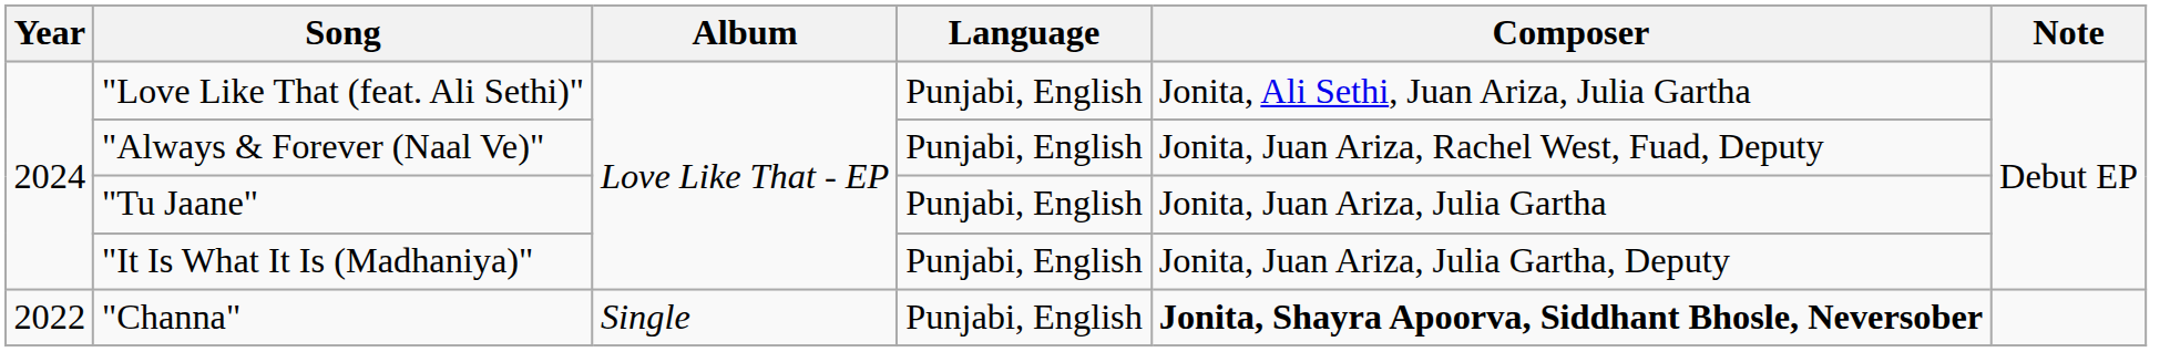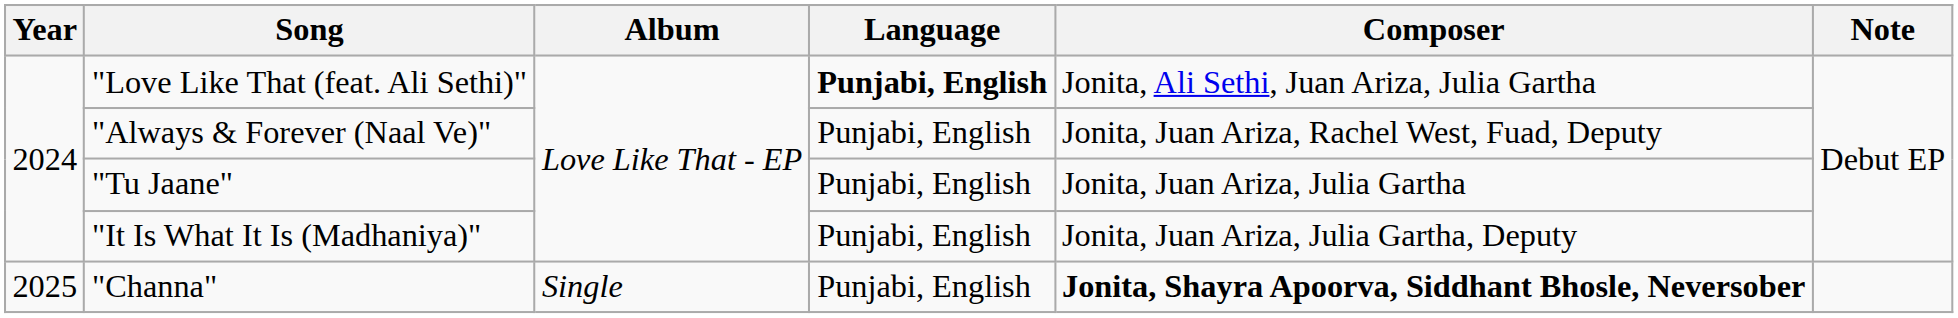"Love Like That (feat. Ali Sethi)" | Language: normal -> bold
"Channa" | Year: 2022 -> 2025
